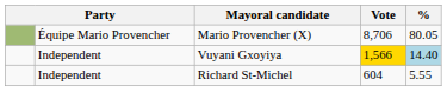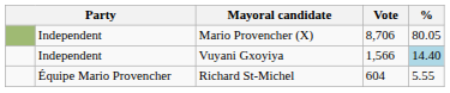Mario Provencher (X) | column 2: Équipe Mario Provencher -> Independent
Vuyani Gxoyiya | Vote: gold background -> no background
Richard St-Michel | column 2: Independent -> Équipe Mario Provencher
